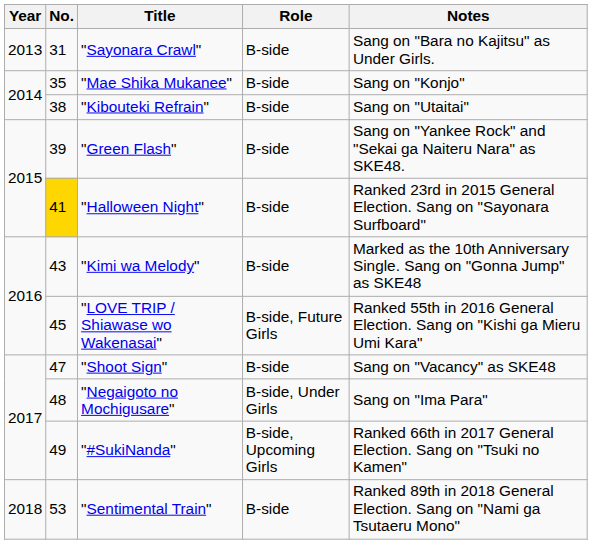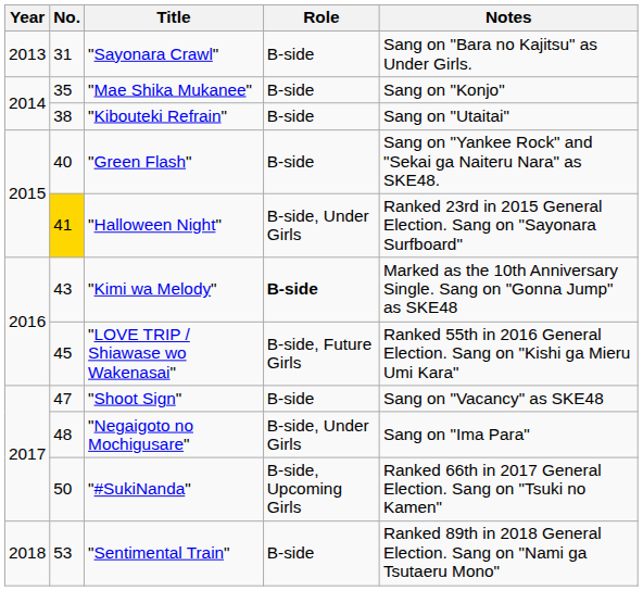"Green Flash" | No.: 39 -> 40
"Halloween Night" | Role: B-side -> B-side, Under Girls
"Kimi wa Melody" | Role: normal -> bold
"#SukiNanda" | No.: 49 -> 50
